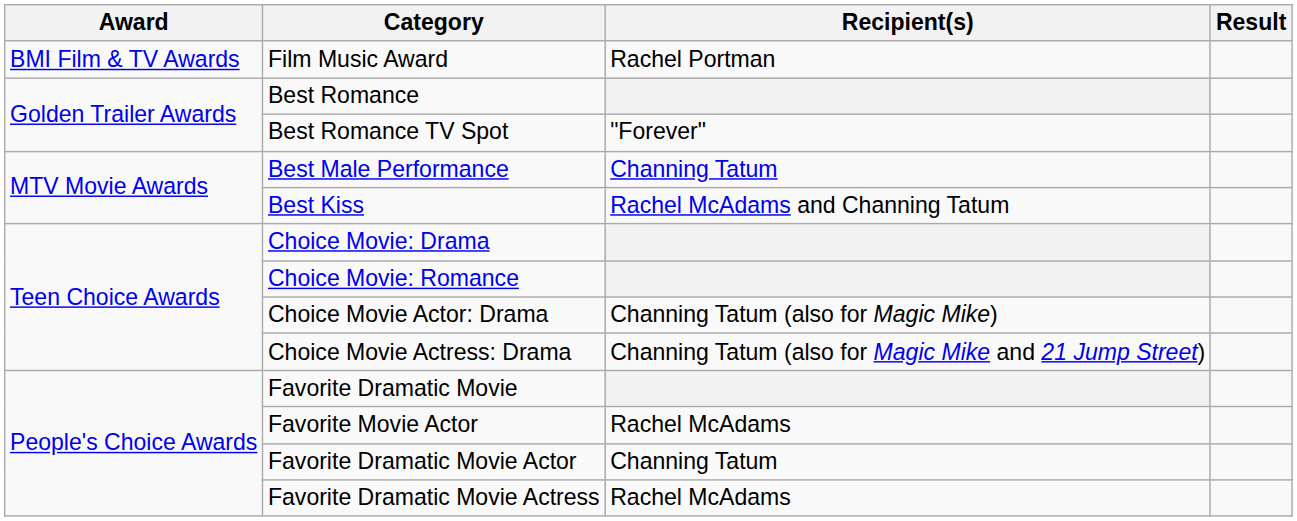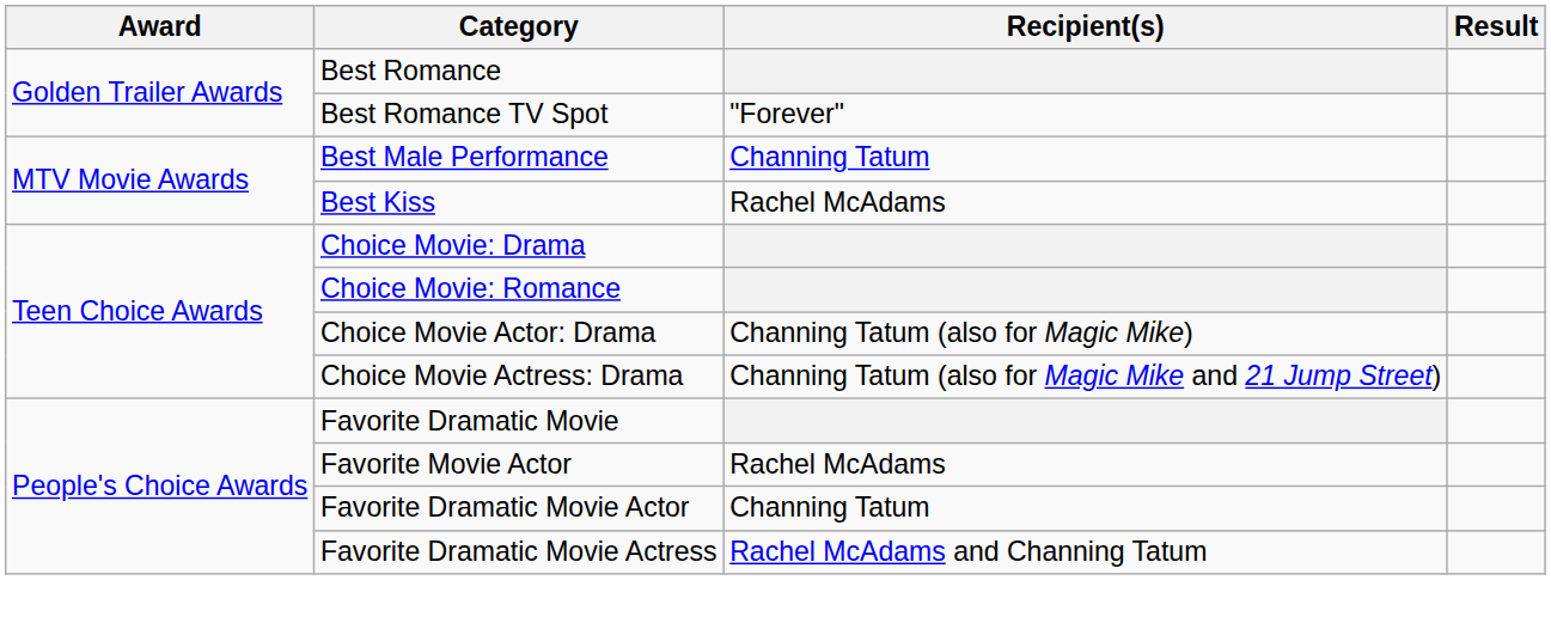- row: BMI Film & TV Awards | Film Music Award | Rachel Portman
Best Kiss | Recipient(s): Rachel McAdams and Channing Tatum -> Rachel McAdams
Favorite Dramatic Movie Actress | Recipient(s): Rachel McAdams -> Rachel McAdams and Channing Tatum
